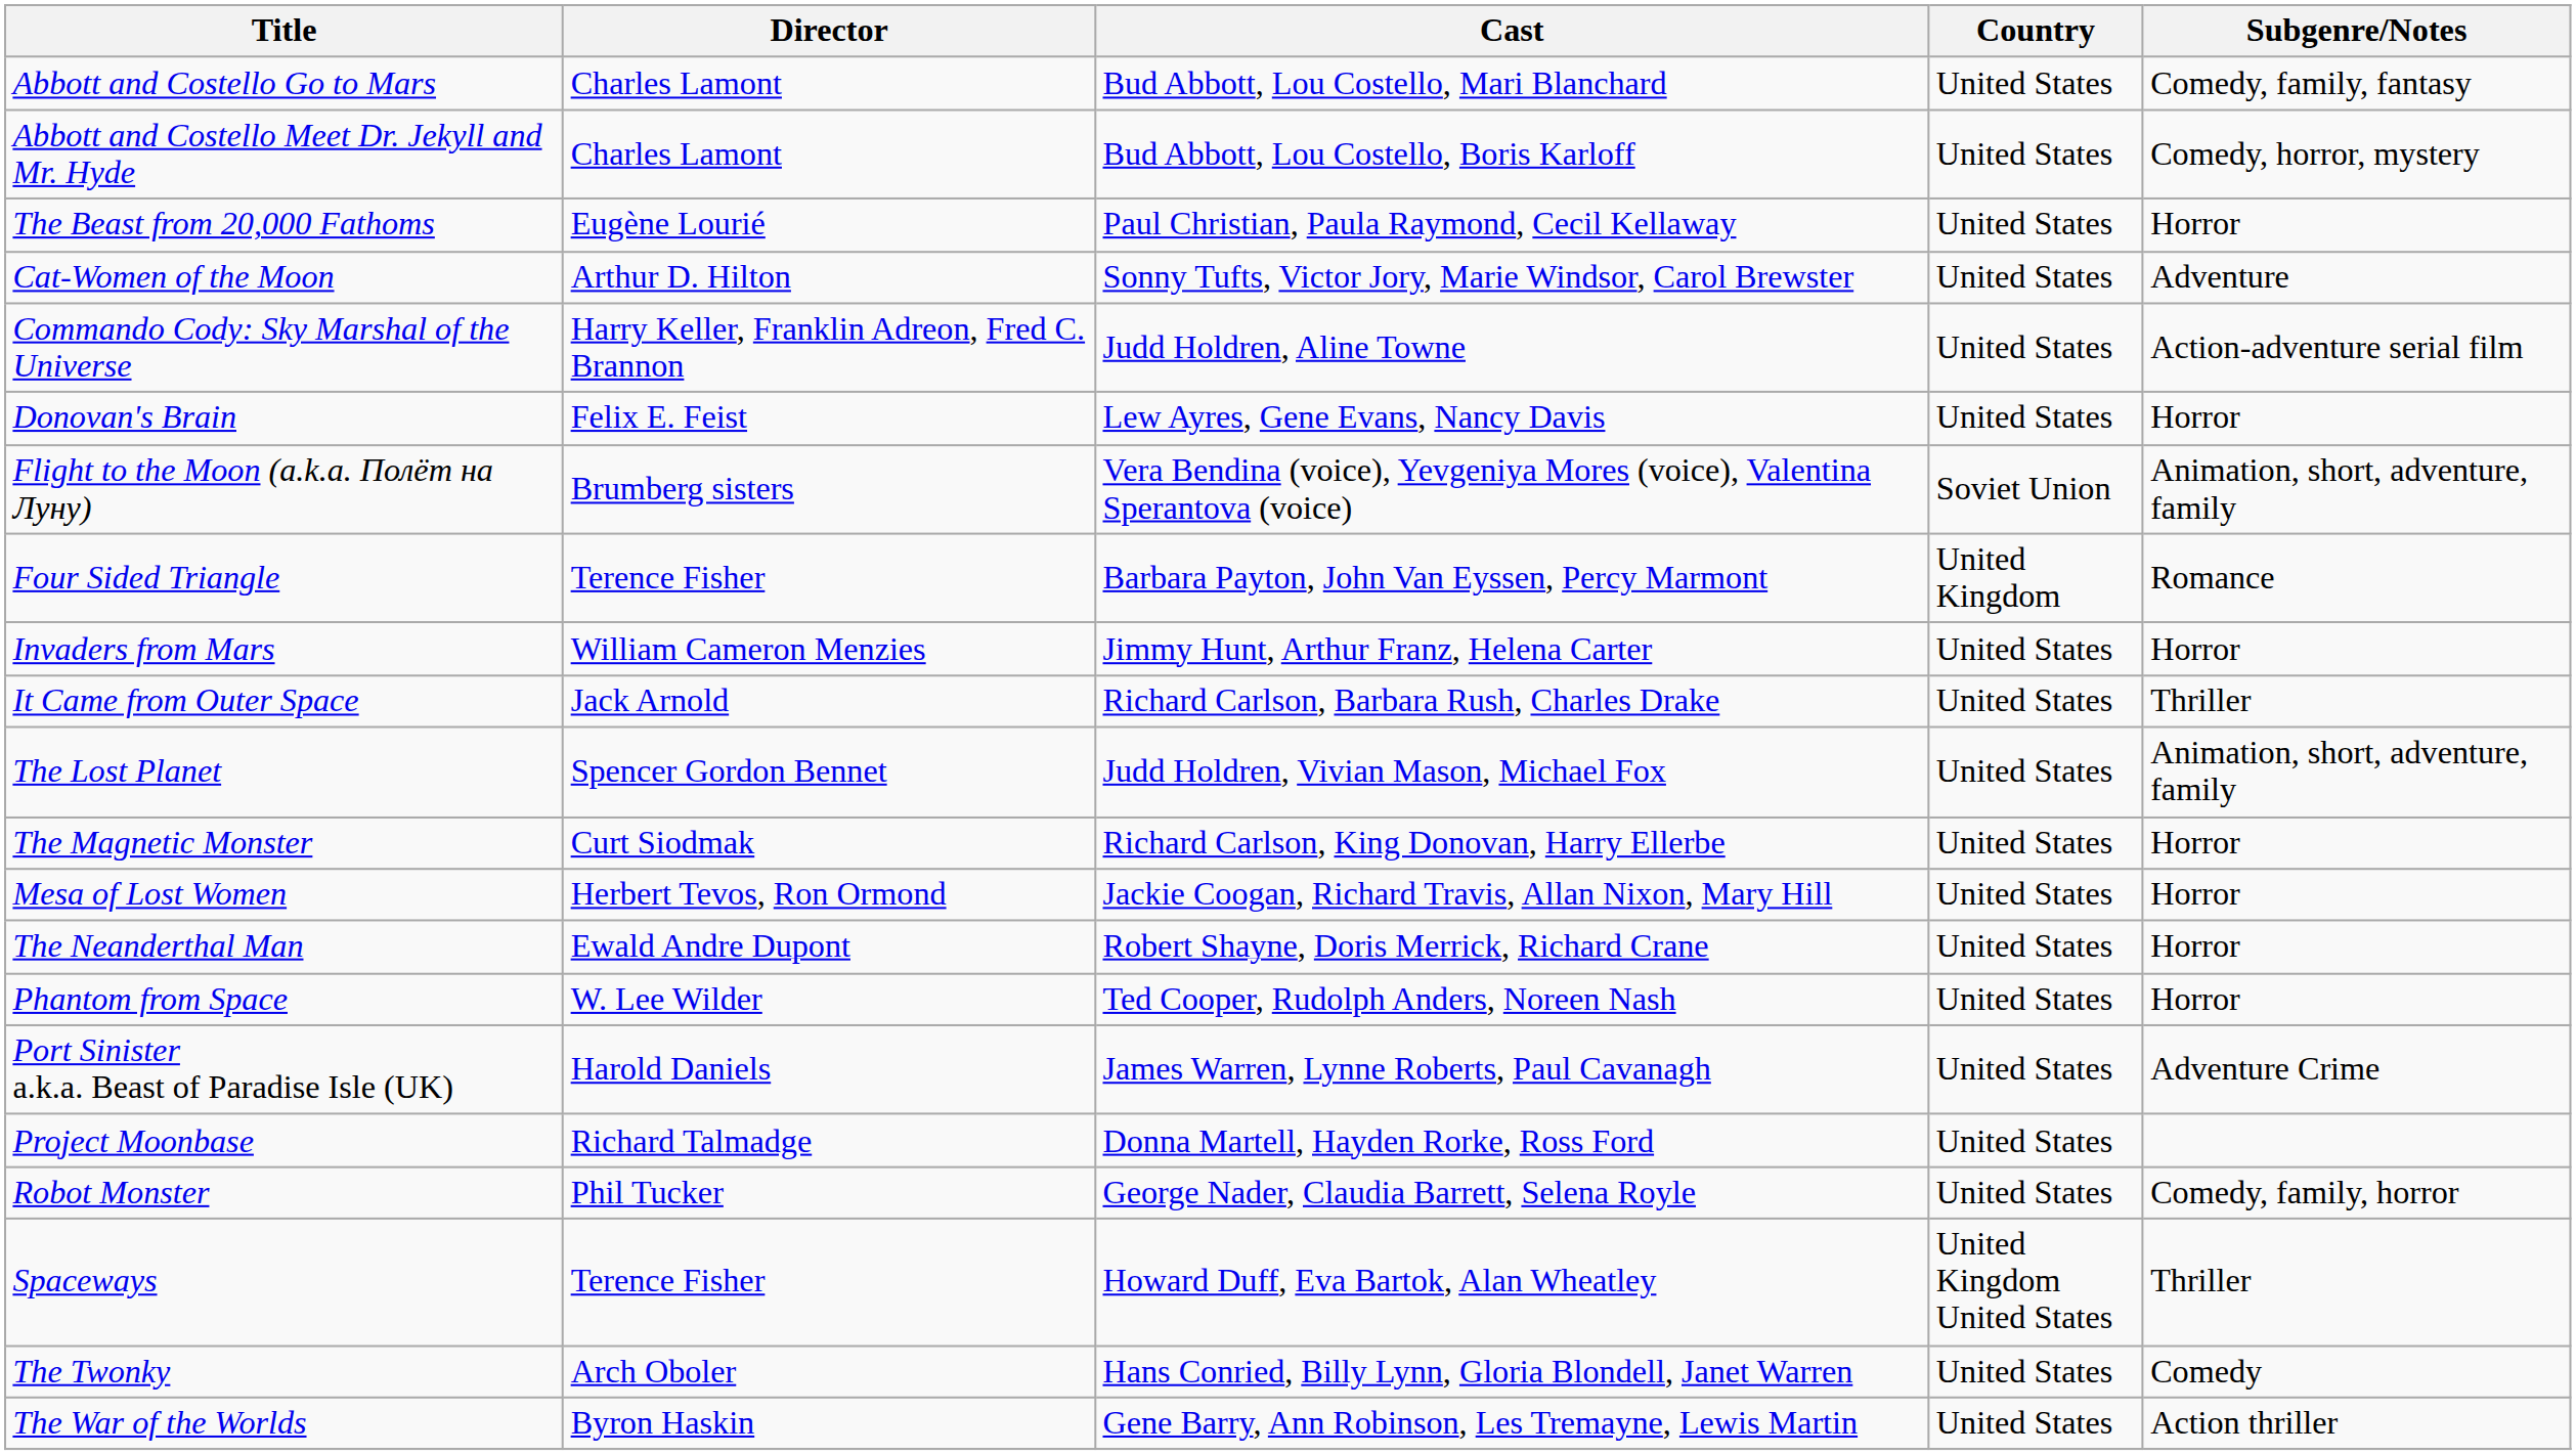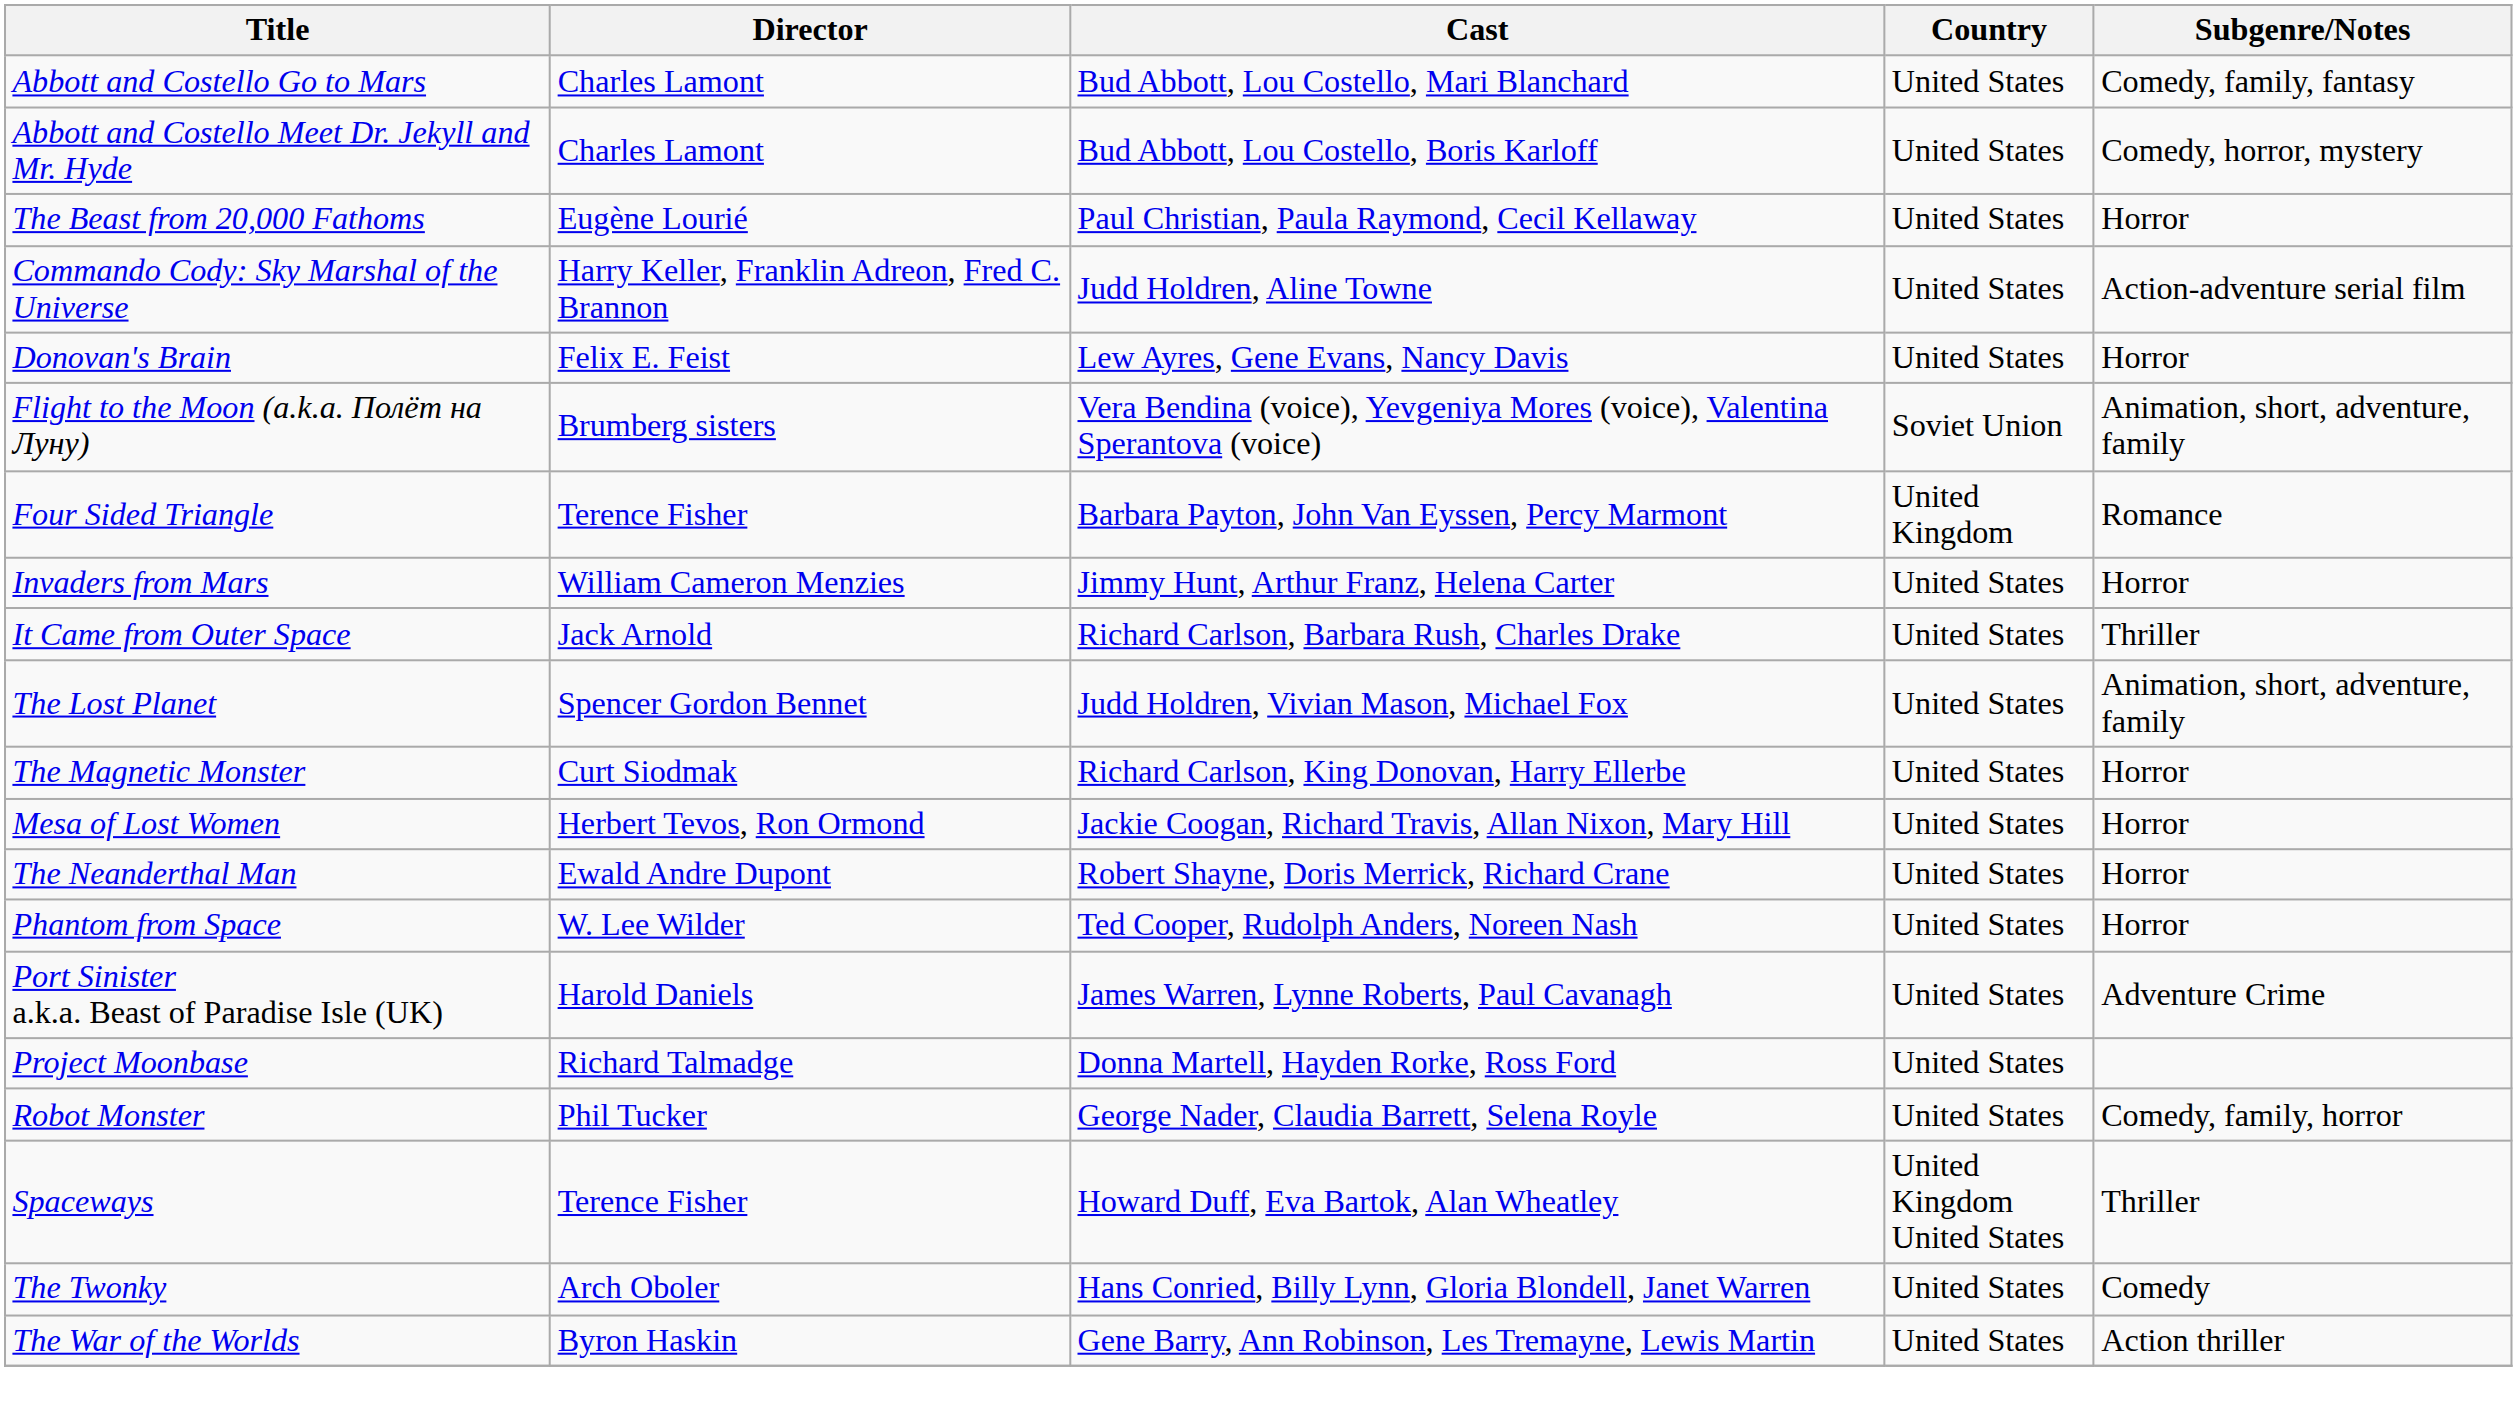- row: Cat-Women of the Moon | Arthur D. Hilton | Sonny Tufts, Victor Jory, Marie Windsor, Carol Brewster | United States | Adventure
